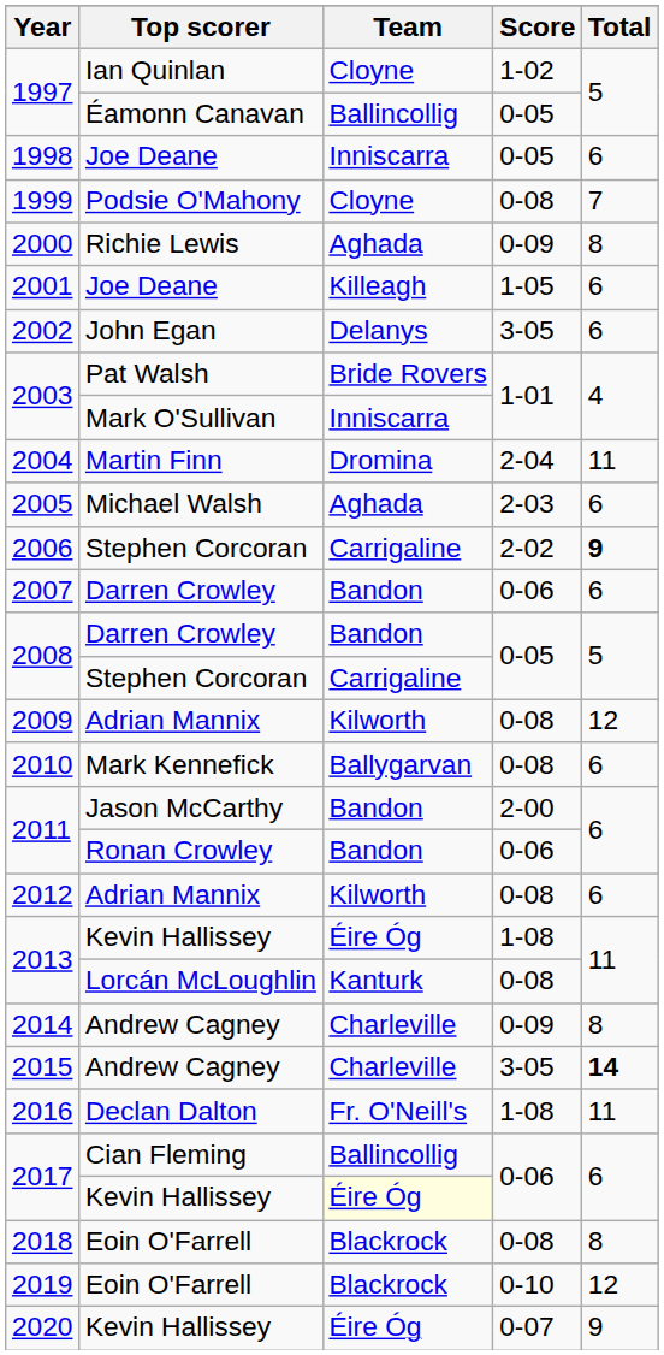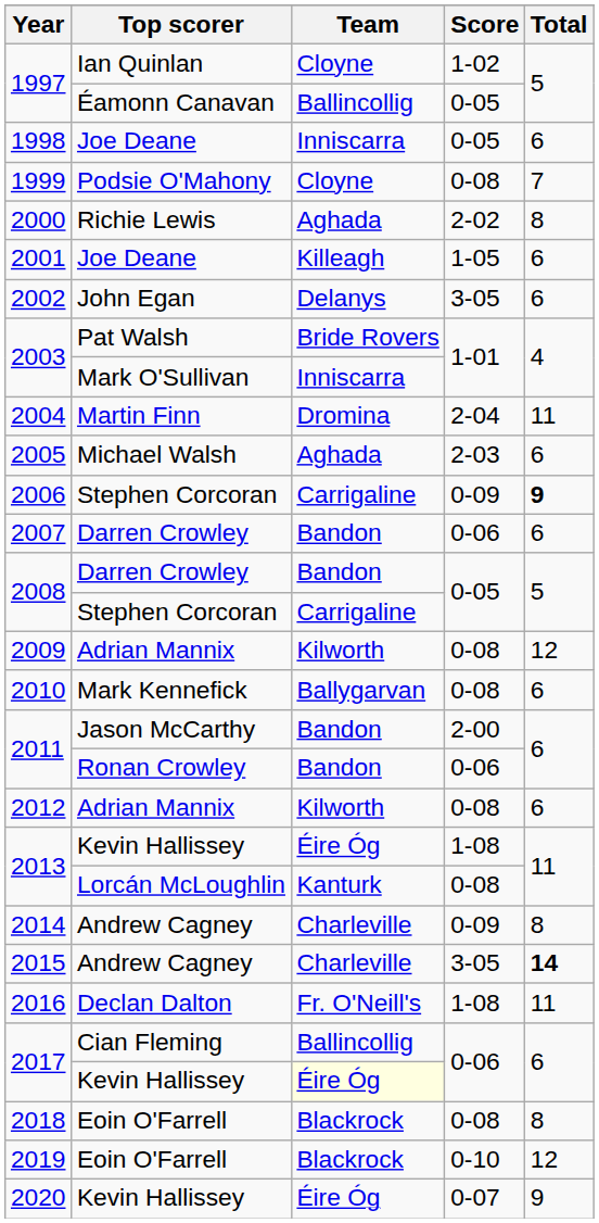2000 | Score: 0-09 -> 2-02
2006 | Score: 2-02 -> 0-09
